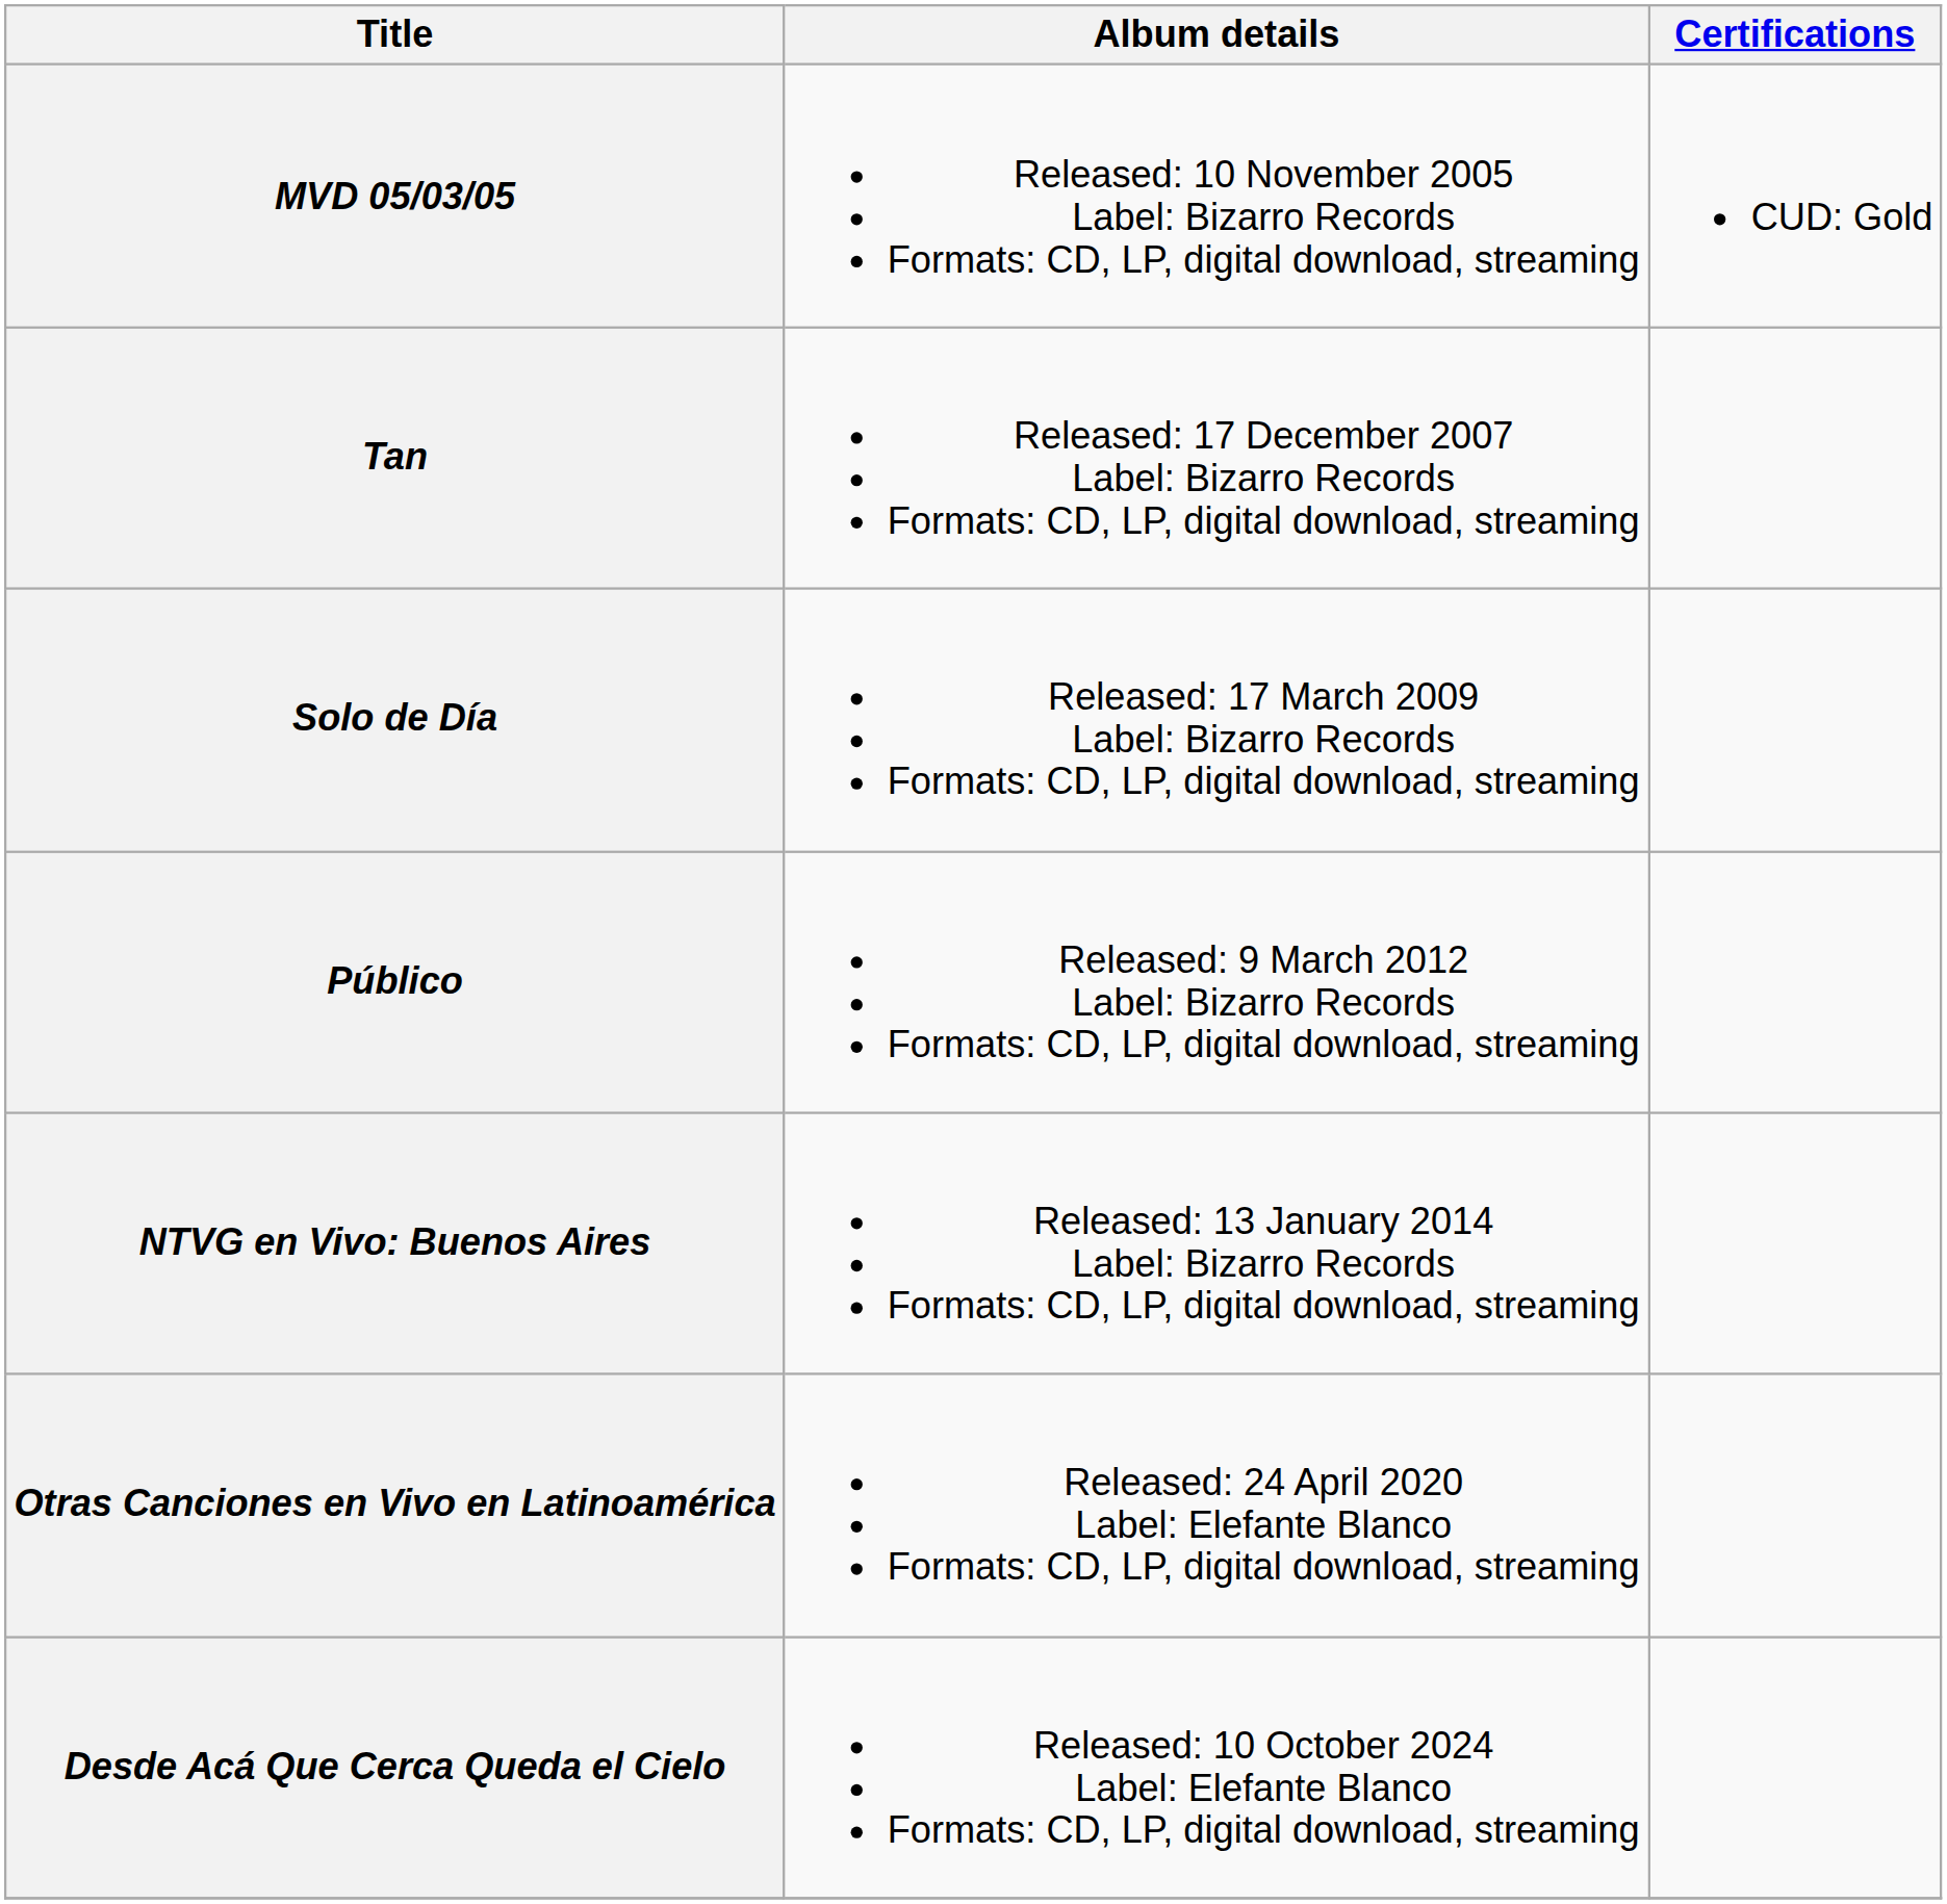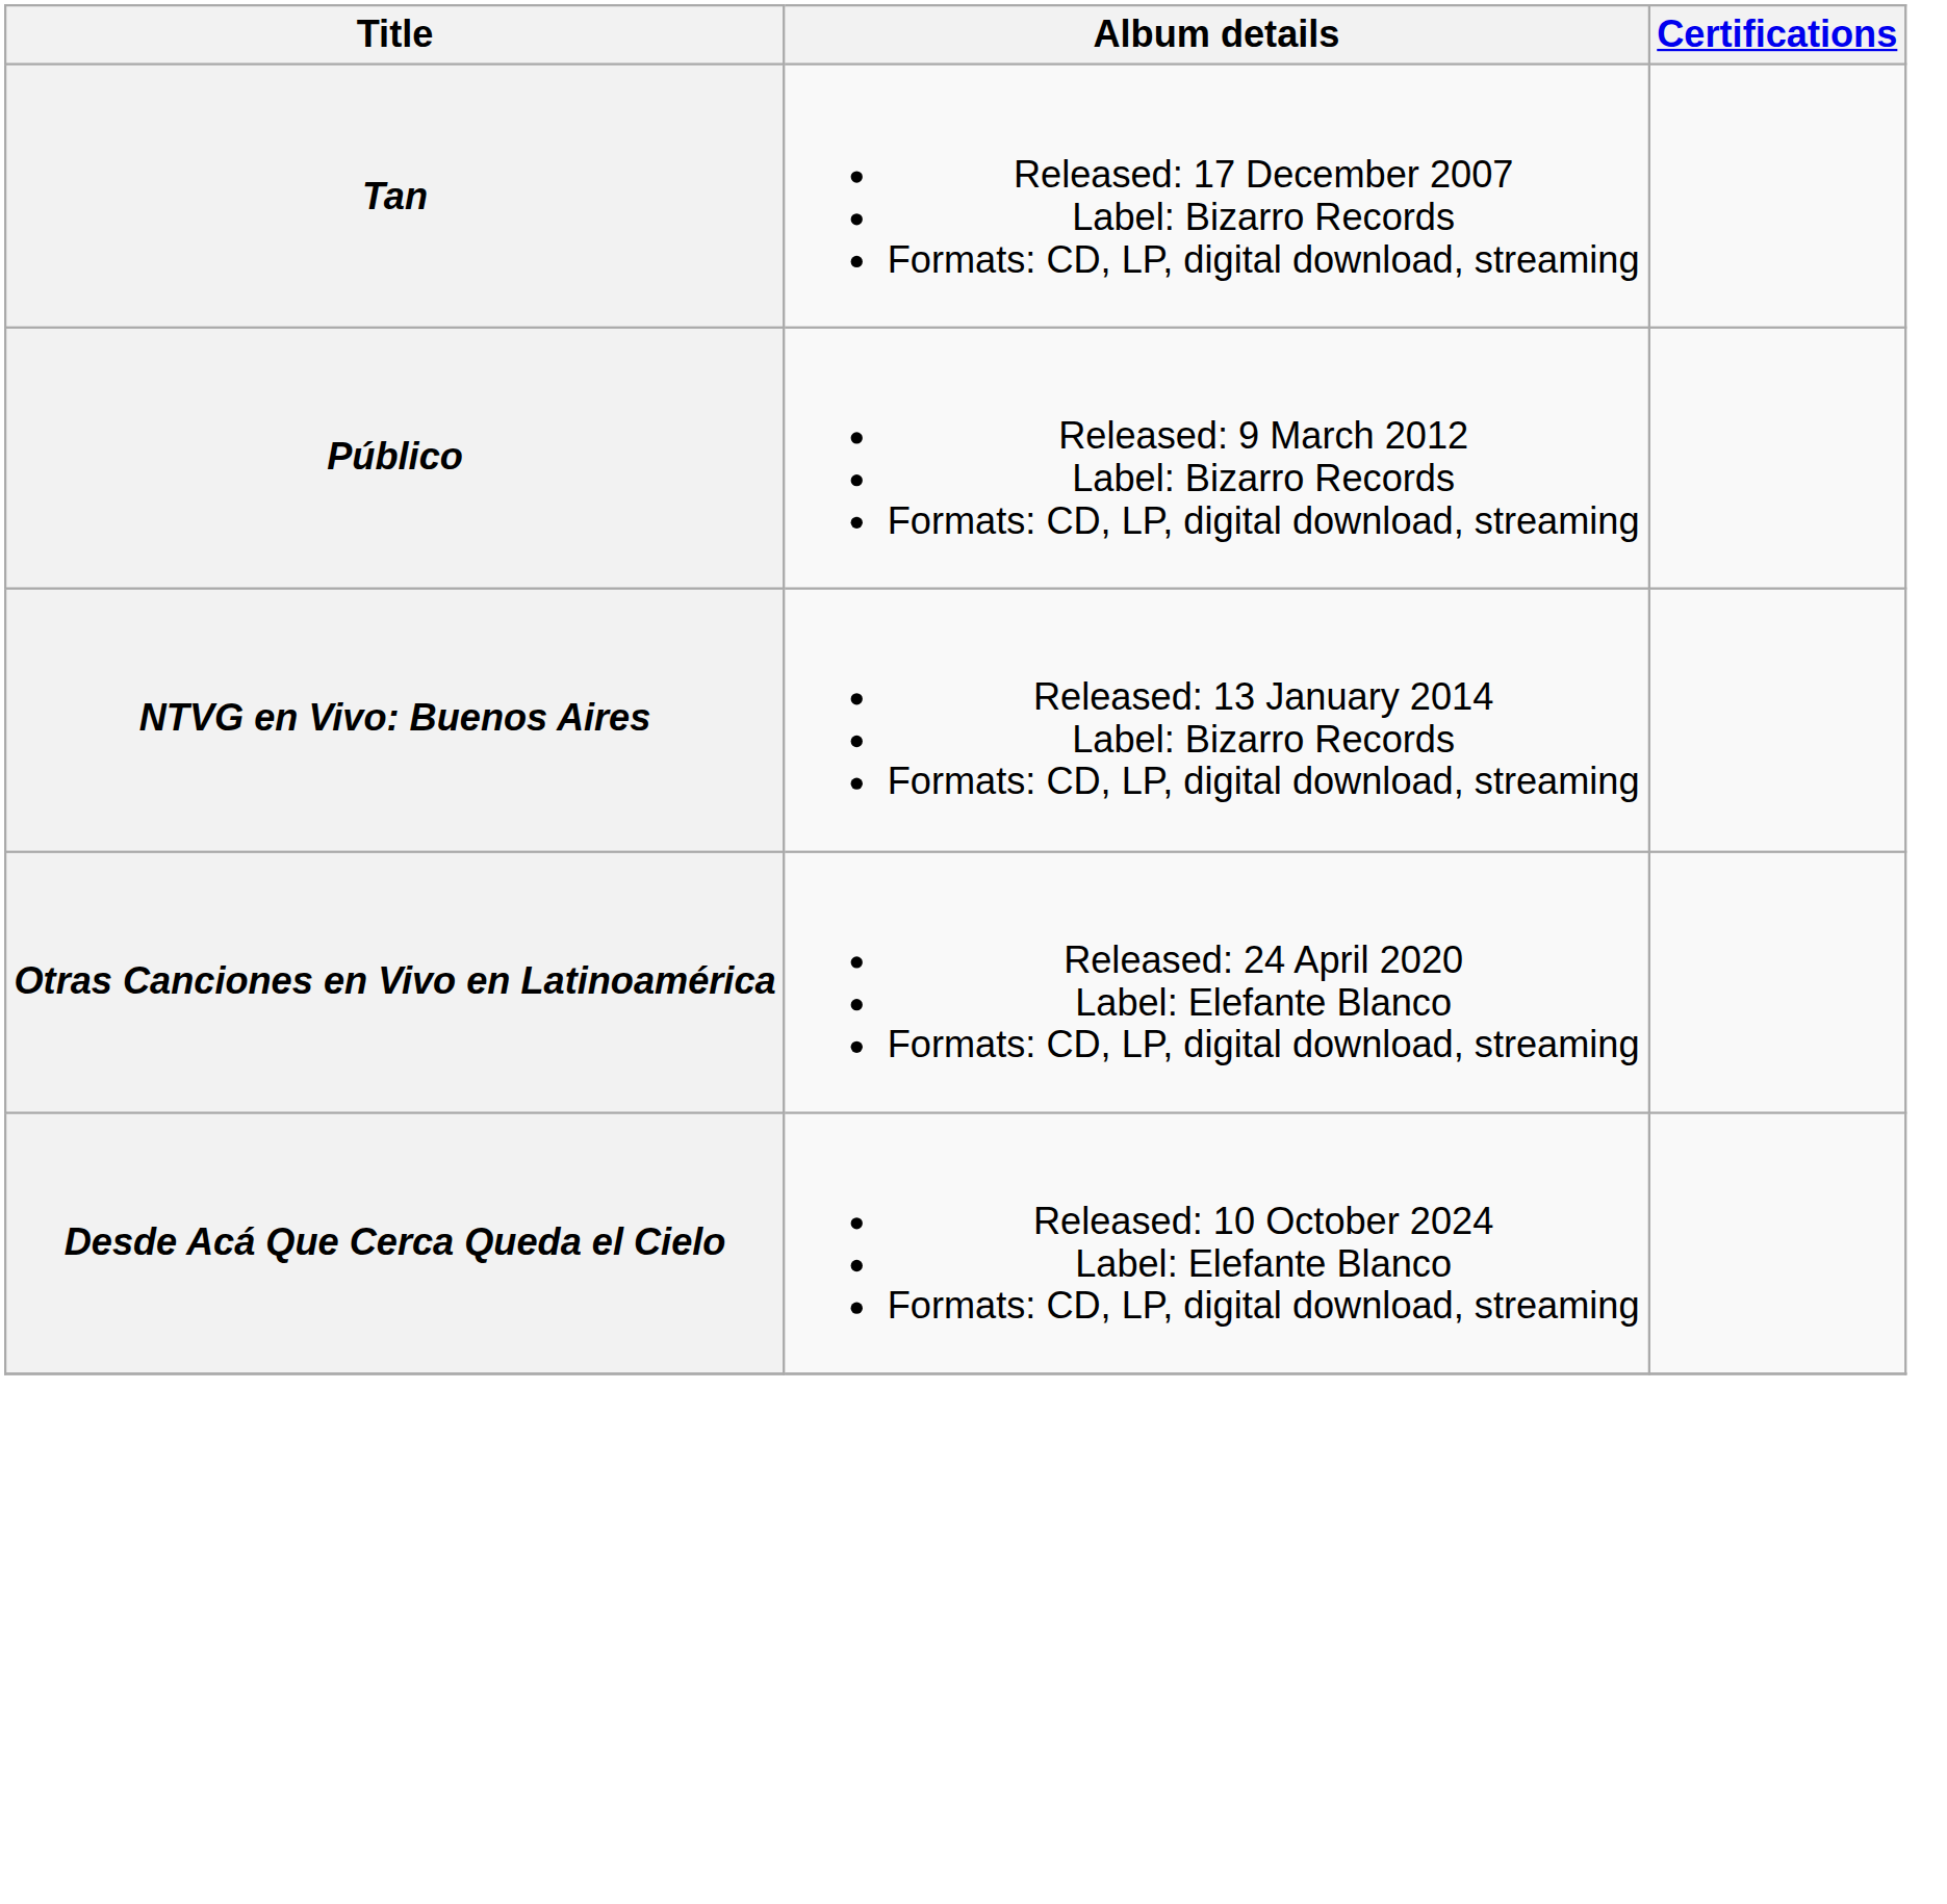- row: MVD 05/03/05 | Released: 10 November 2005 Label: Bizarro Records Formats: CD, LP, digital download, streaming | CUD: Gold
- row: Solo de Día | Released: 17 March 2009 Label: Bizarro Records Formats: CD, LP, digital download, streaming
